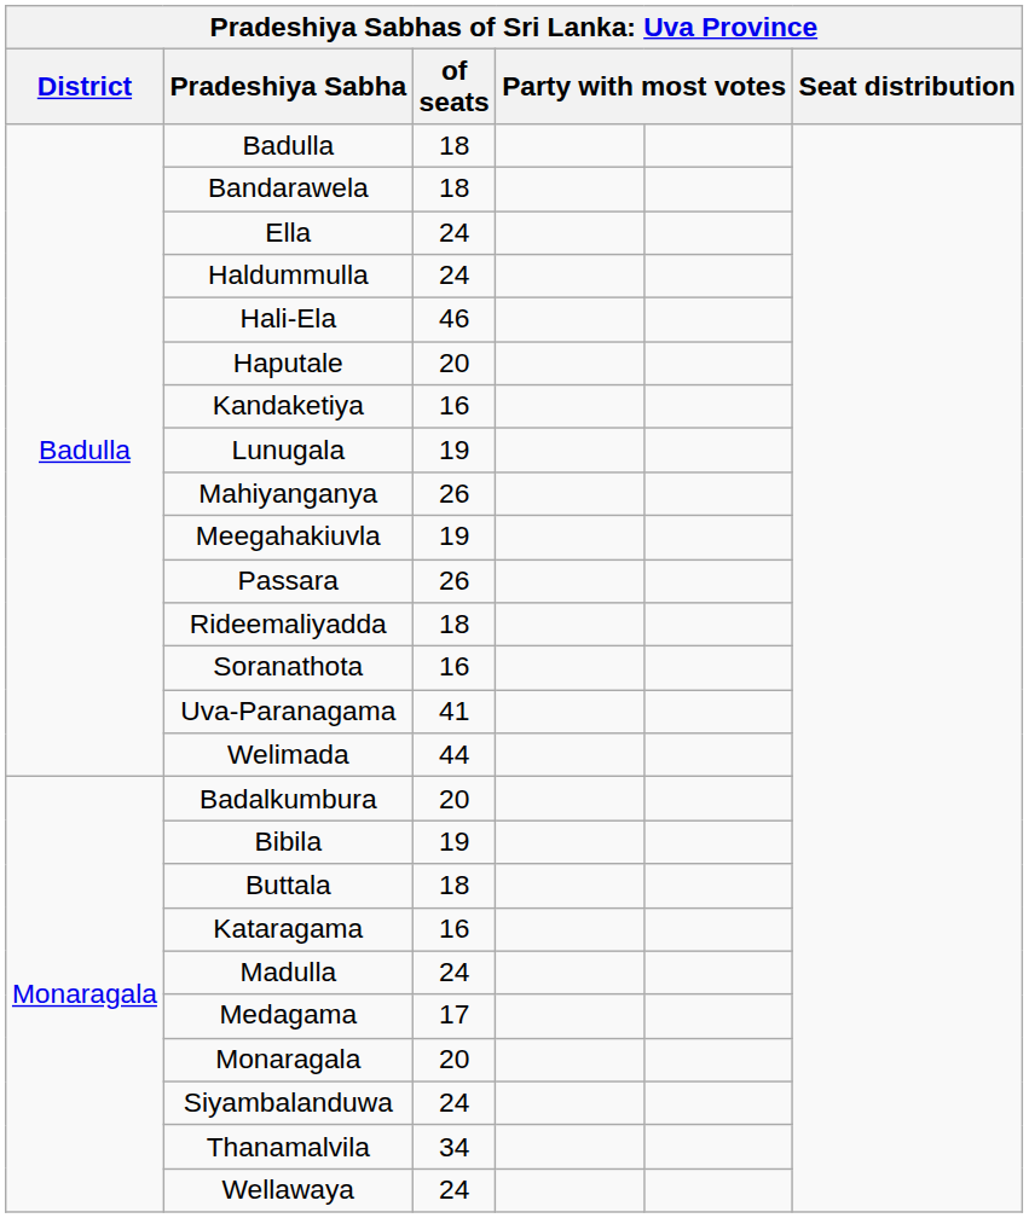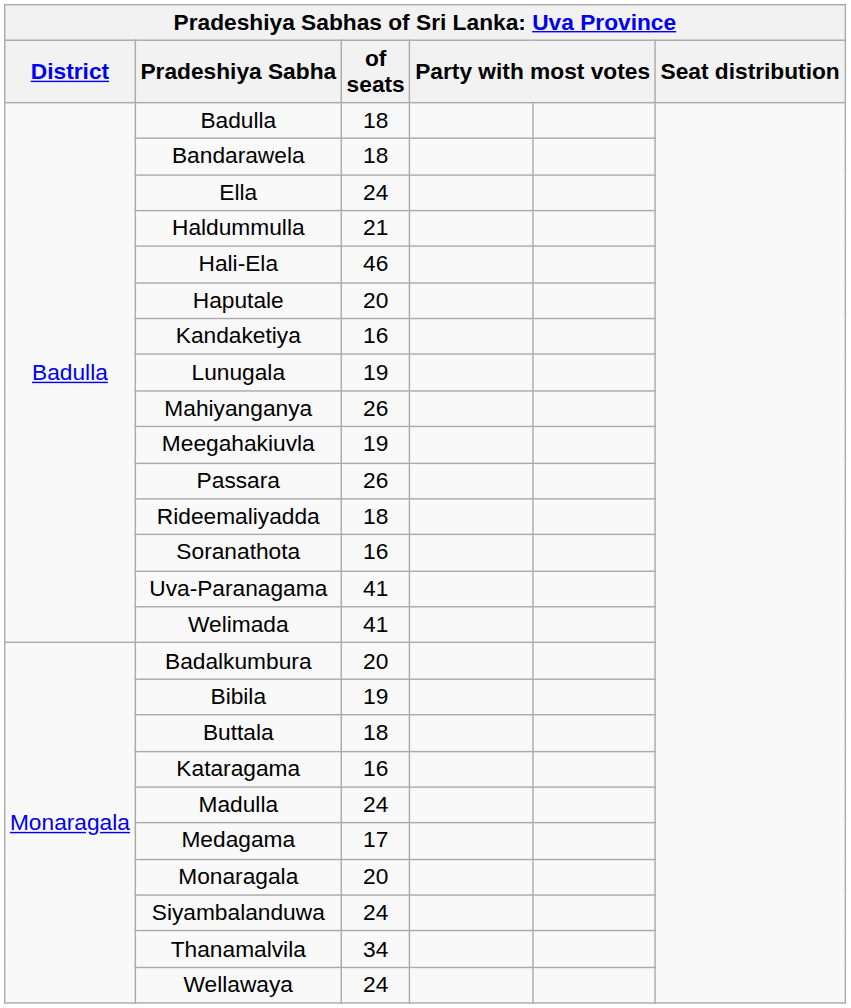Haldummulla | of seats: 24 -> 21
Welimada | of seats: 44 -> 41
